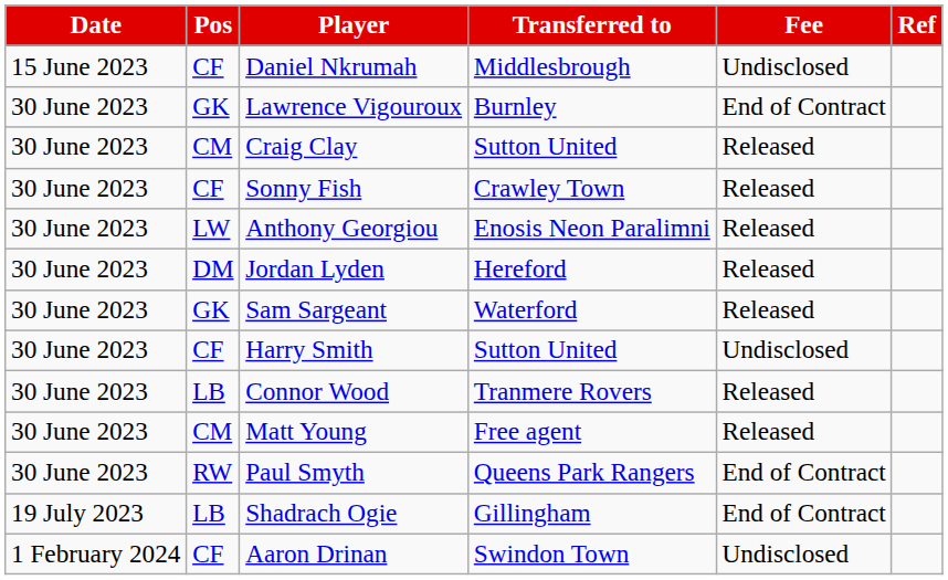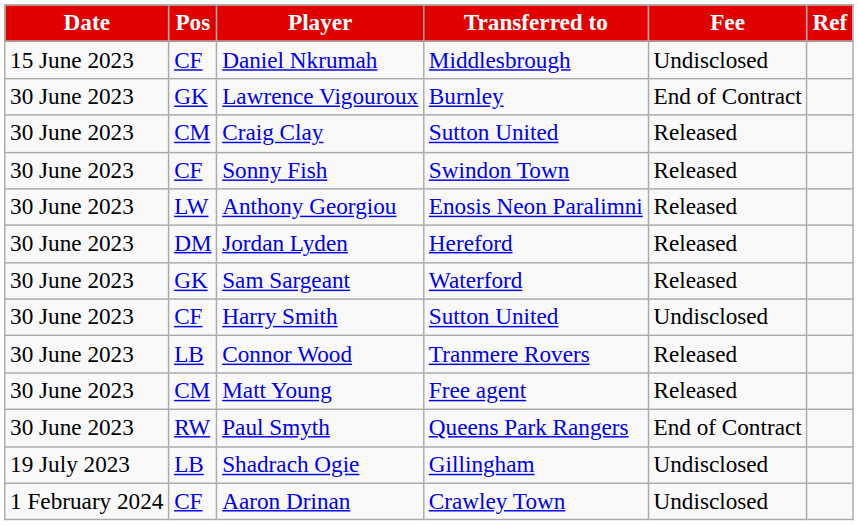Sonny Fish | Transferred to: Crawley Town -> Swindon Town
Shadrach Ogie | Fee: End of Contract -> Undisclosed
Aaron Drinan | Transferred to: Swindon Town -> Crawley Town
